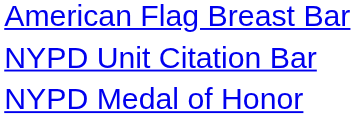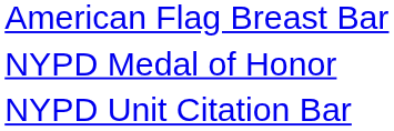rows swapped: NYPD Medal of Honor <-> NYPD Unit Citation Bar
